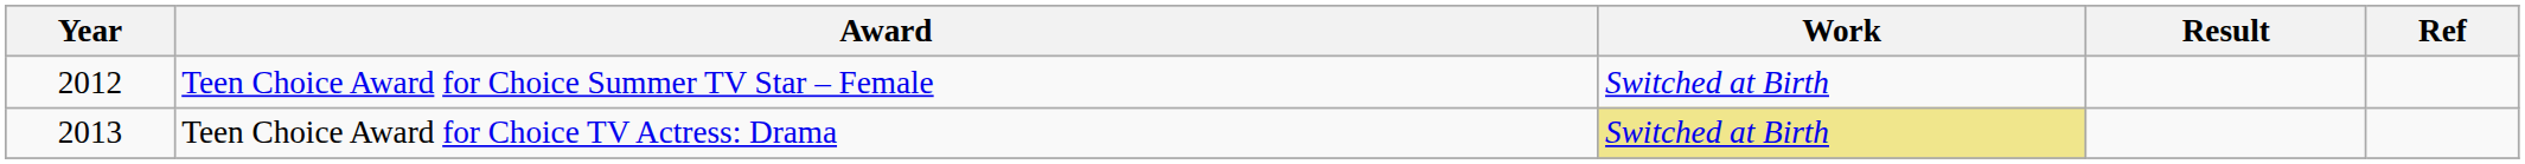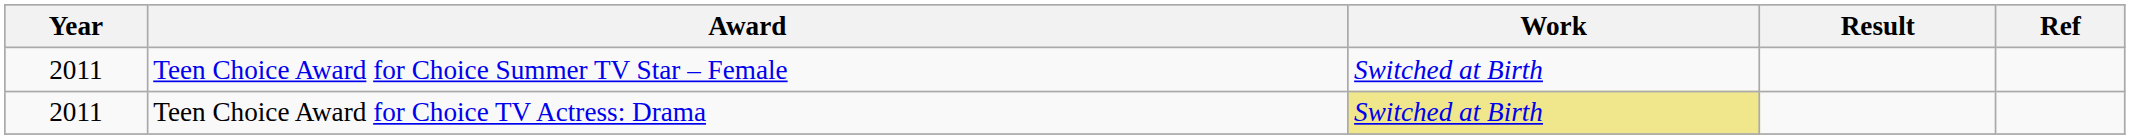Teen Choice Award for Choice Summer TV Star – Female | Year: 2012 -> 2011
Teen Choice Award for Choice TV Actress: Drama | Year: 2013 -> 2011
